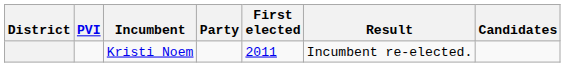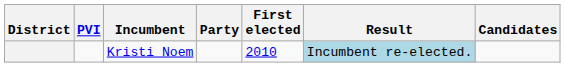Kristi Noem | First elected: 2011 -> 2010
Kristi Noem | Result: no background -> lightblue background
